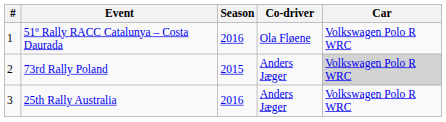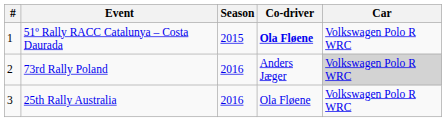51º Rally RACC Catalunya – Costa Daurada | Season: 2016 -> 2015
51º Rally RACC Catalunya – Costa Daurada | Co-driver: normal -> bold
73rd Rally Poland | Season: 2015 -> 2016
25th Rally Australia | Co-driver: Anders Jæger -> Ola Fløene
